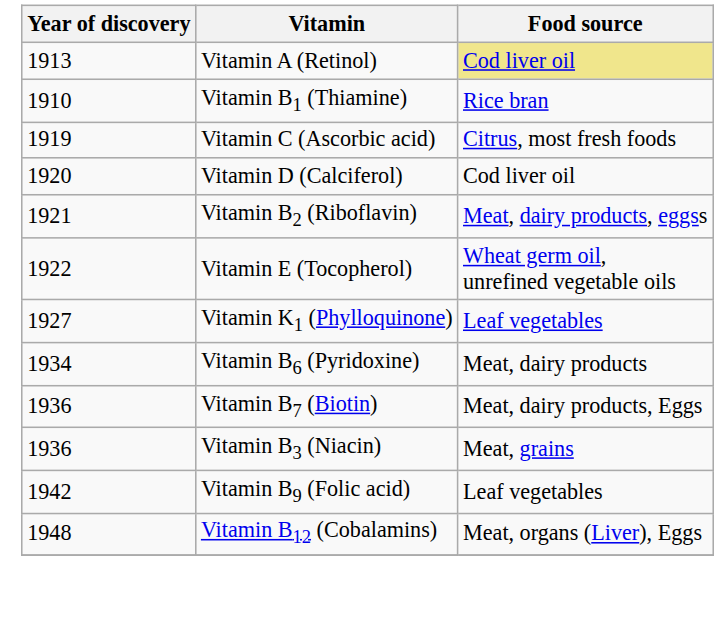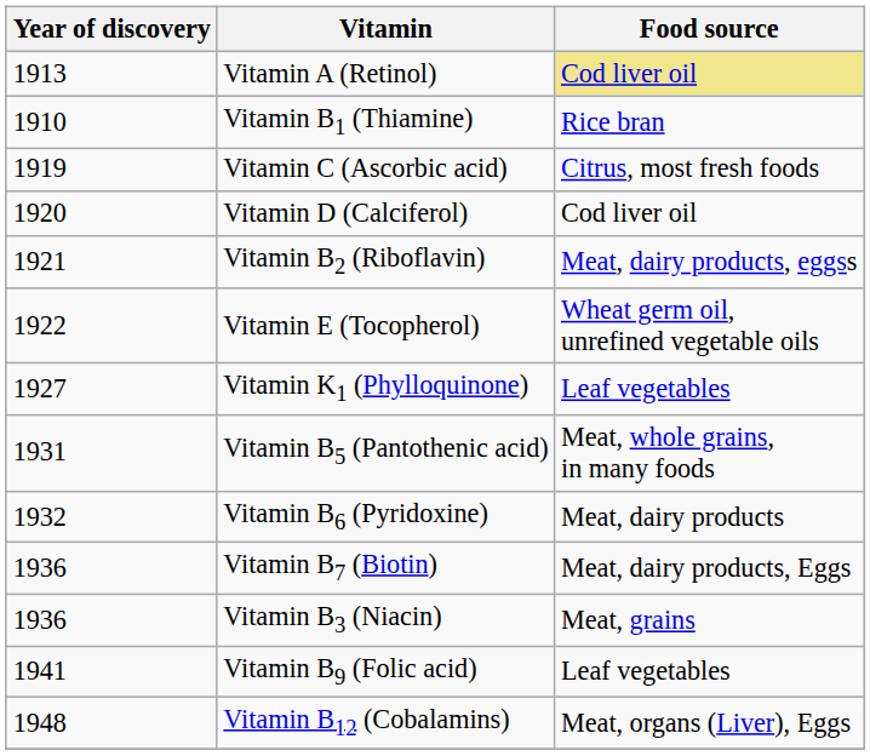+ row: 1931 | Vitamin B5 (Pantothenic acid) | Meat, whole grains, in many foods
Vitamin B6 (Pyridoxine) | Year of discovery: 1934 -> 1932
Vitamin B9 (Folic acid) | Year of discovery: 1942 -> 1941
